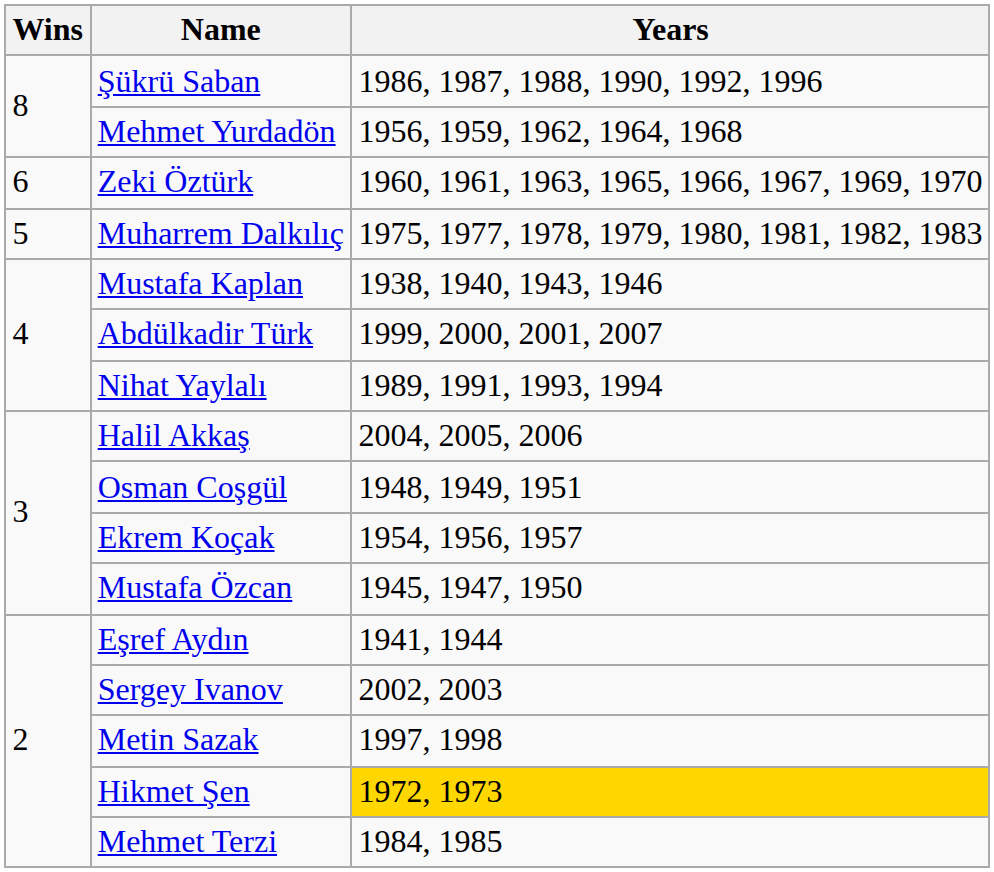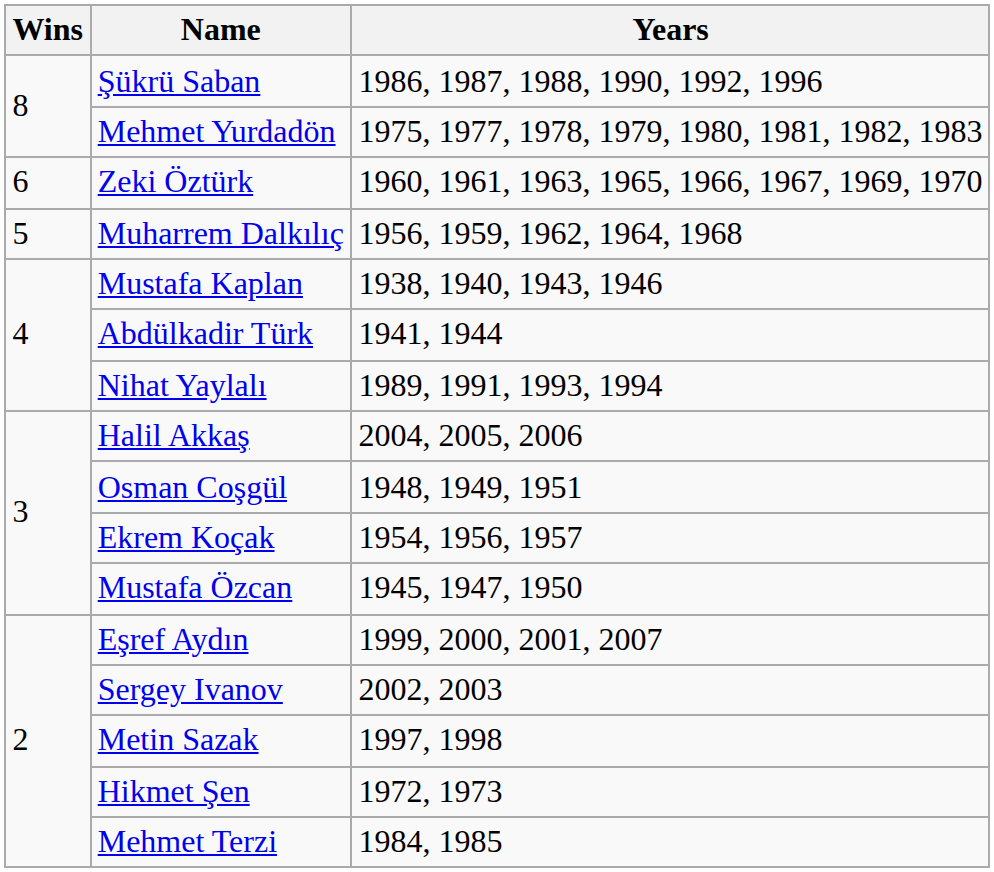Mehmet Yurdadön | Years: 1956, 1959, 1962, 1964, 1968 -> 1975, 1977, 1978, 1979, 1980, 1981, 1982, 1983
Muharrem Dalkılıç | Years: 1975, 1977, 1978, 1979, 1980, 1981, 1982, 1983 -> 1956, 1959, 1962, 1964, 1968
Abdülkadir Türk | Years: 1999, 2000, 2001, 2007 -> 1941, 1944
Eşref Aydın | Years: 1941, 1944 -> 1999, 2000, 2001, 2007
Hikmet Şen | Years: gold background -> no background
